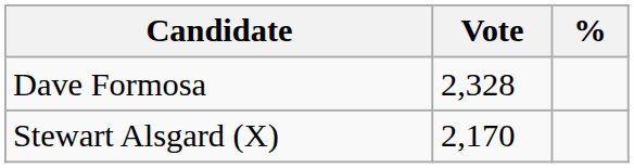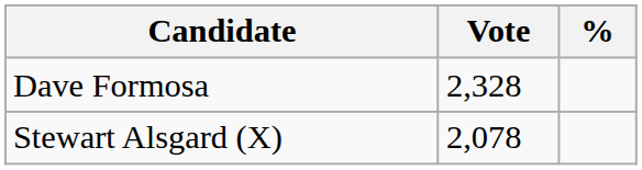Stewart Alsgard (X) | Vote: 2,170 -> 2,078
